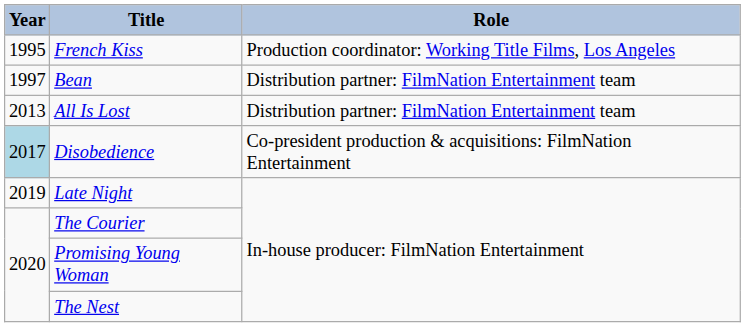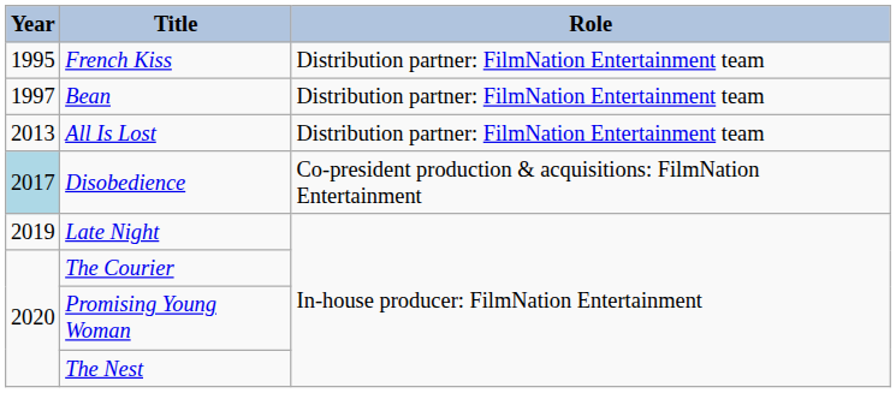French Kiss | Role: Production coordinator: Working Title Films, Los Angeles -> Distribution partner: FilmNation Entertainment team
